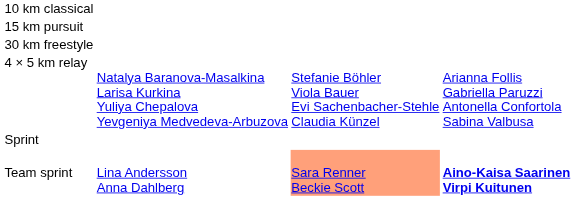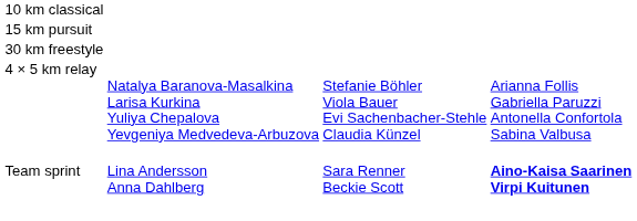- row: Sprint
Team sprint | column 3: lightsalmon background -> no background
